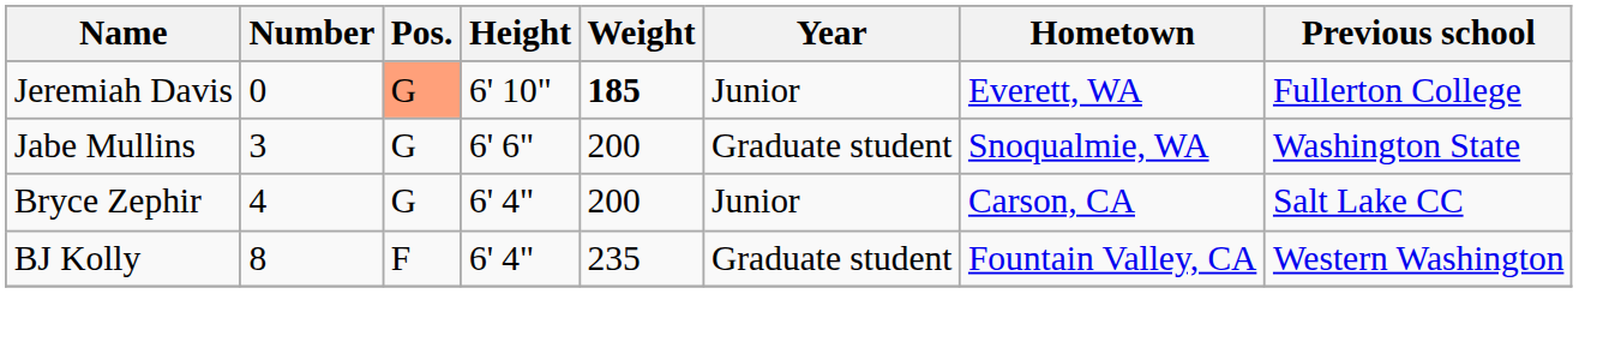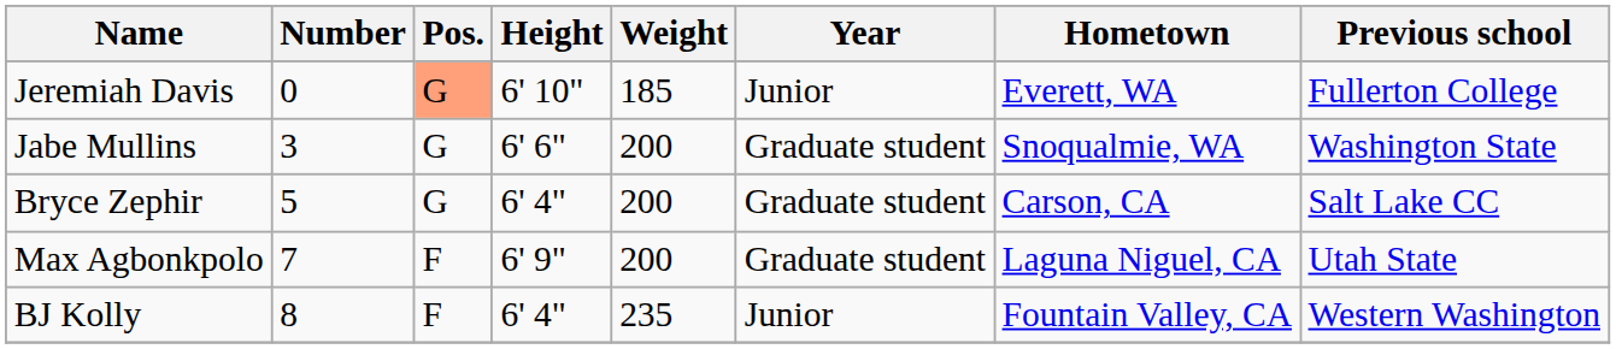Jeremiah Davis | Weight: bold -> normal
Bryce Zephir | Number: 4 -> 5
Bryce Zephir | Year: Junior -> Graduate student
+ row: Max Agbonkpolo | 7 | F | 6' 9" | 200 | Graduate student | Laguna Niguel, CA | Utah State
BJ Kolly | Year: Graduate student -> Junior
